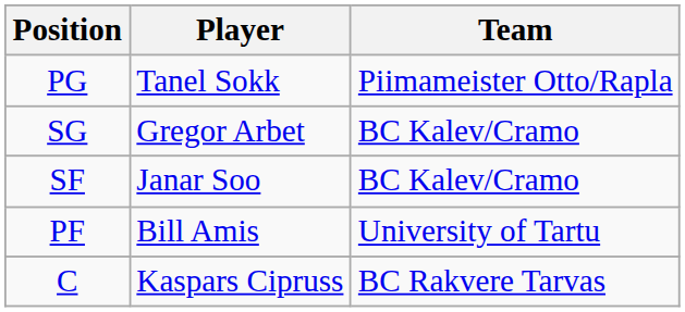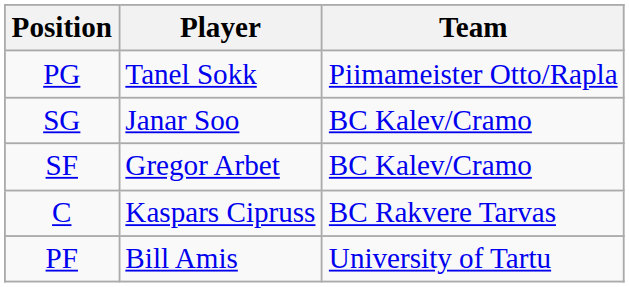SG | Player: Gregor Arbet -> Janar Soo
SF | Player: Janar Soo -> Gregor Arbet
rows swapped: PF <-> C
